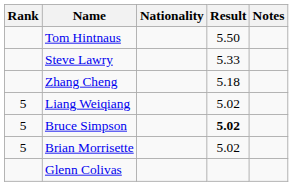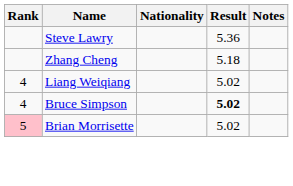- row: Tom Hintnaus | 5.50
Steve Lawry | Result: 5.33 -> 5.36
Liang Weiqiang | Rank: 5 -> 4
Bruce Simpson | Rank: 5 -> 4
Brian Morrisette | Rank: no background -> pink background
- row: Glenn Colivas
